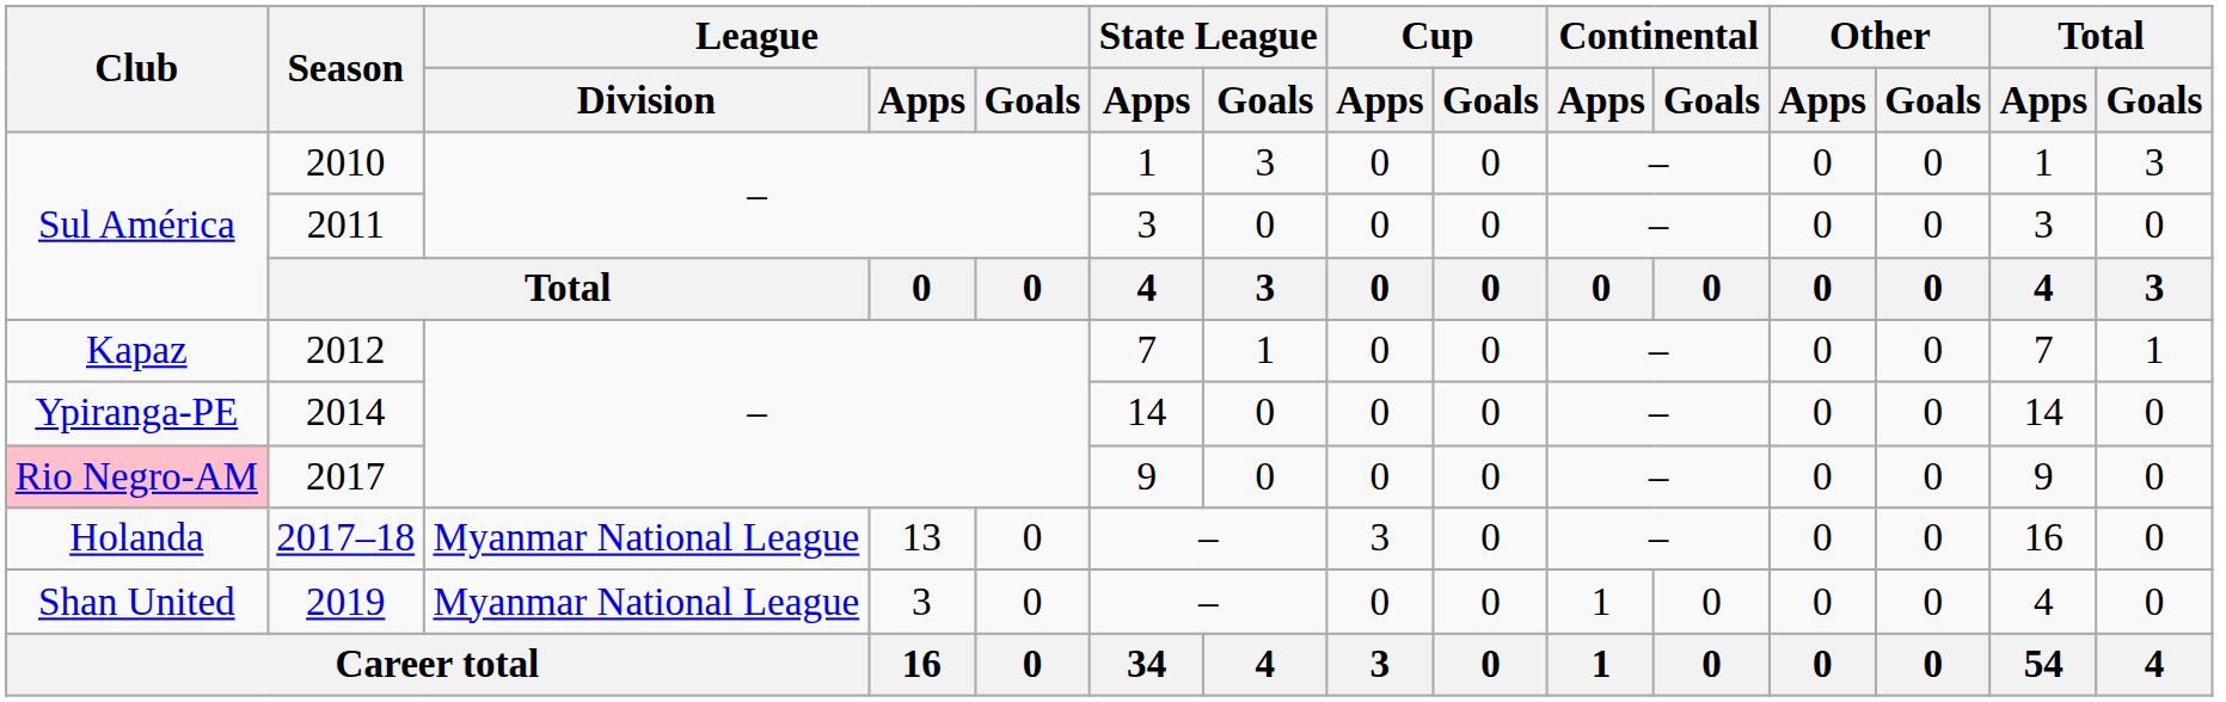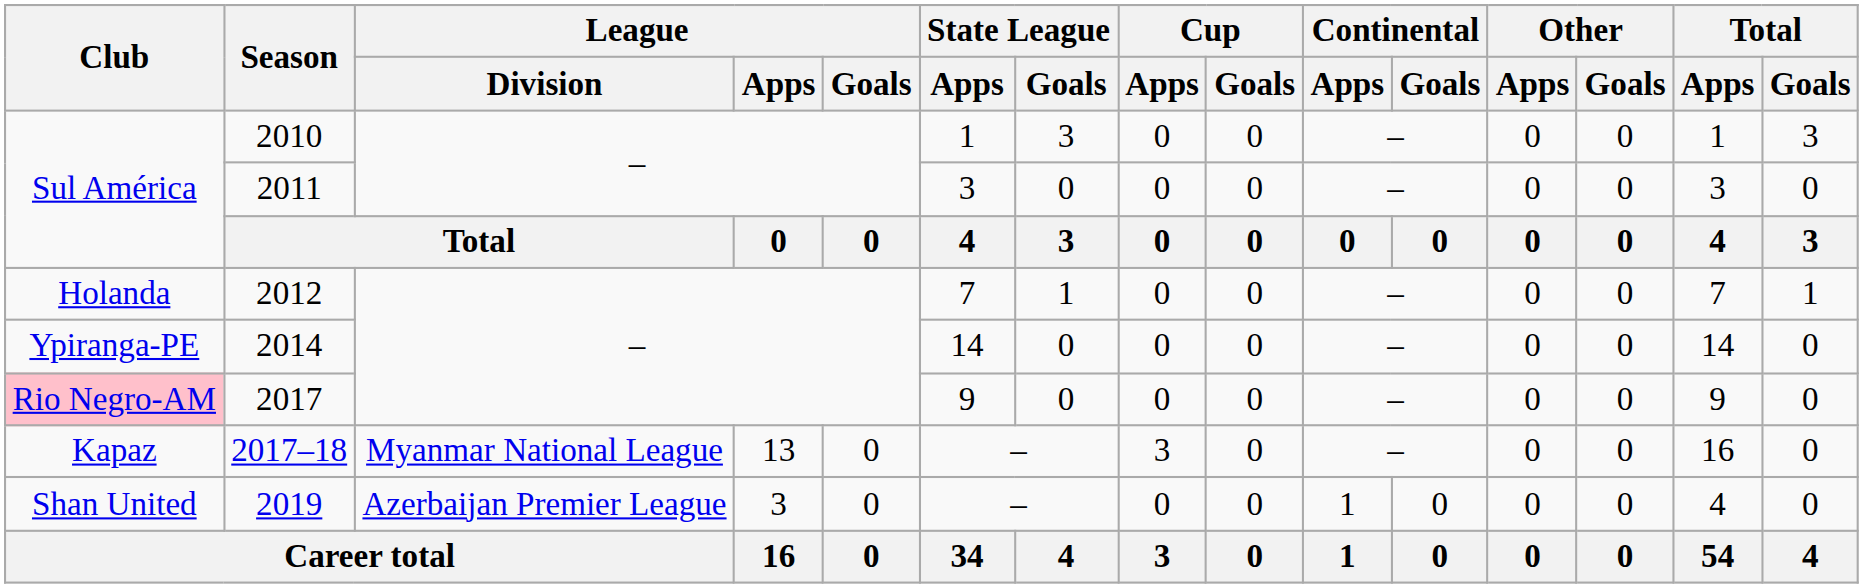2012 | Club: Kapaz -> Holanda
2017–18 | Club: Holanda -> Kapaz
2019 | League / Division: Myanmar National League -> Azerbaijan Premier League
